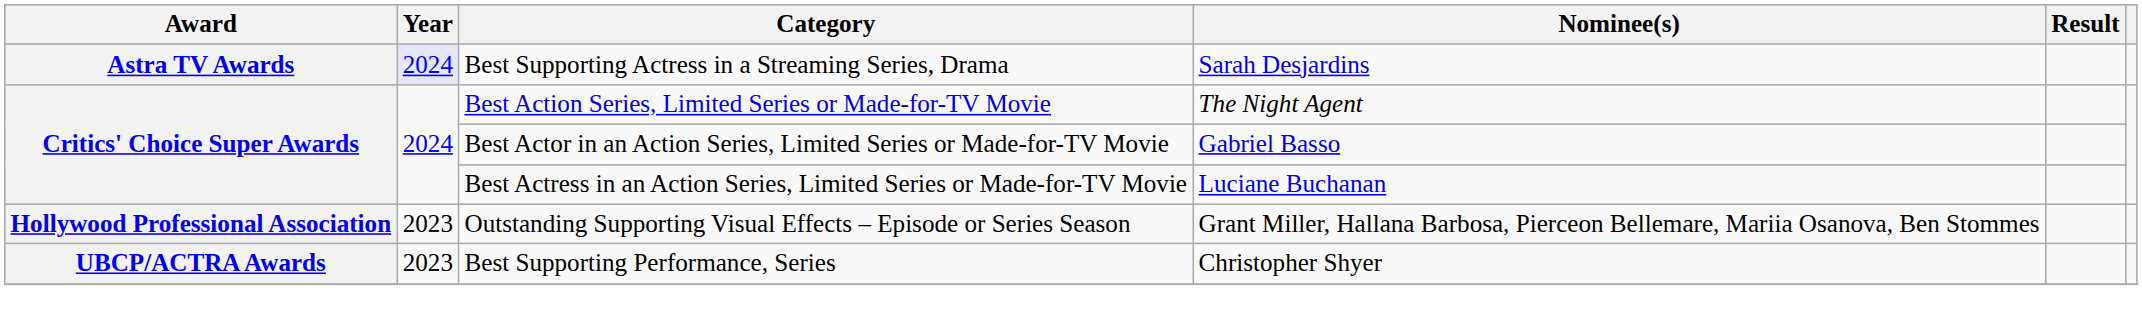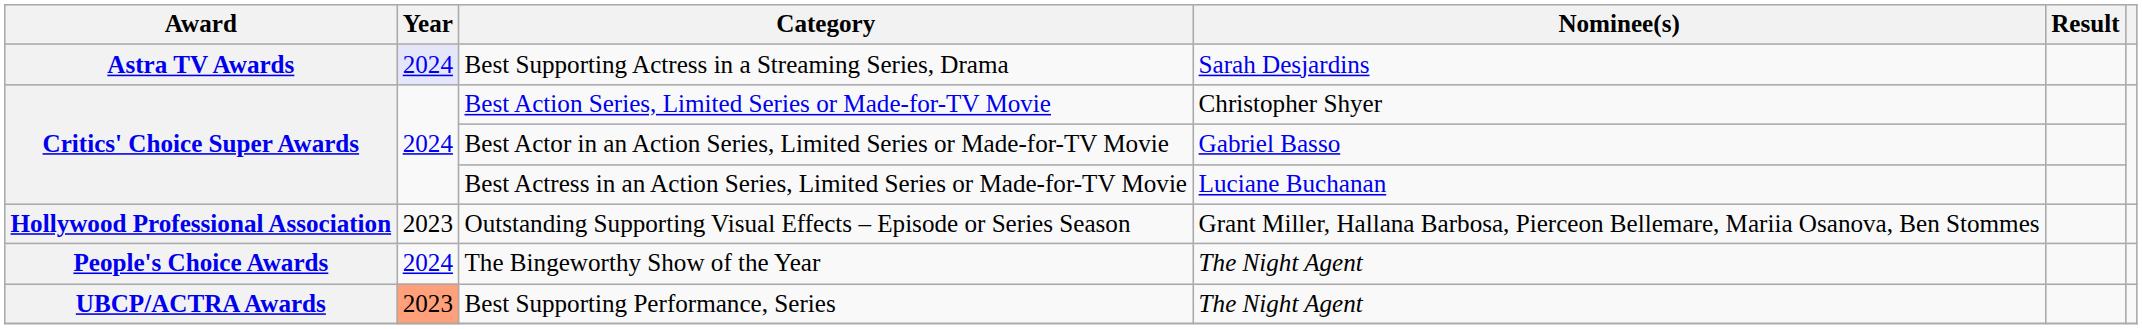Best Action Series, Limited Series or Made-for-TV Movie | Nominee(s): The Night Agent -> Christopher Shyer
+ row: People's Choice Awards | 2024 | The Bingeworthy Show of the Year | The Night Agent
Best Supporting Performance, Series | Year: no background -> lightsalmon background
Best Supporting Performance, Series | Nominee(s): Christopher Shyer -> The Night Agent
